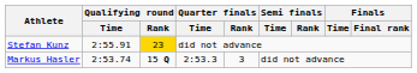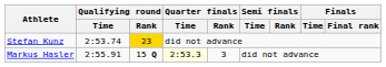Stefan Kunz | Qualifying round / Time: 2:55.91 -> 2:53.74
Markus Hasler | Qualifying round / Time: 2:53.74 -> 2:55.91
Markus Hasler | Quarter finals / Time: no background -> lightyellow background
